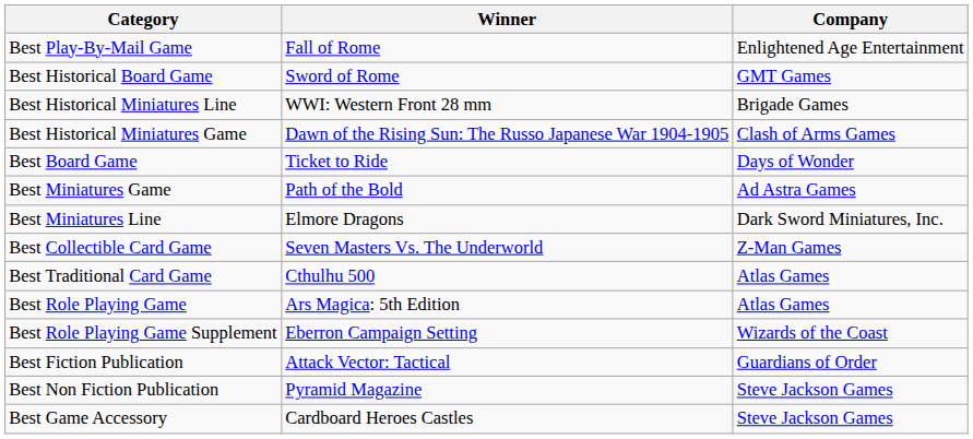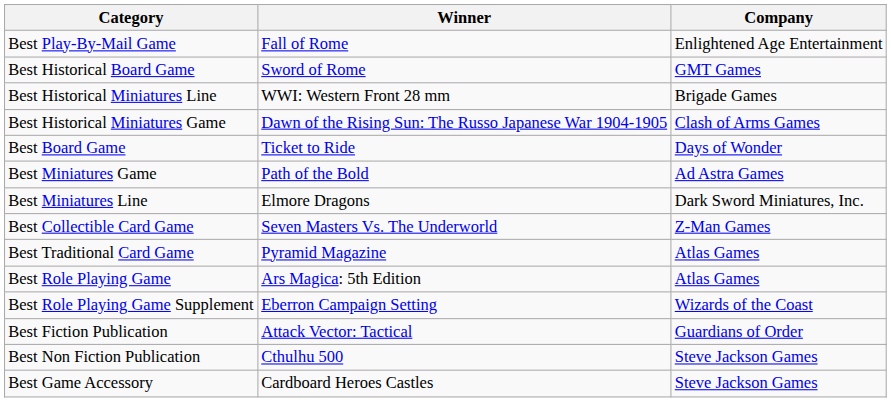Best Traditional Card Game | Winner: Cthulhu 500 -> Pyramid Magazine
Best Non Fiction Publication | Winner: Pyramid Magazine -> Cthulhu 500
